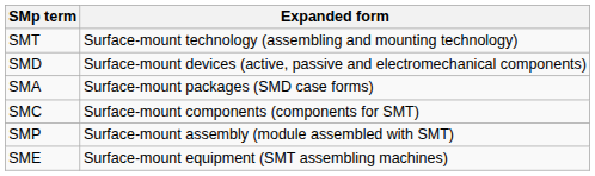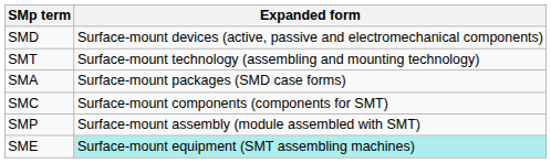rows swapped: SMD <-> SMT
SME | Expanded form: no background -> paleturquoise background
